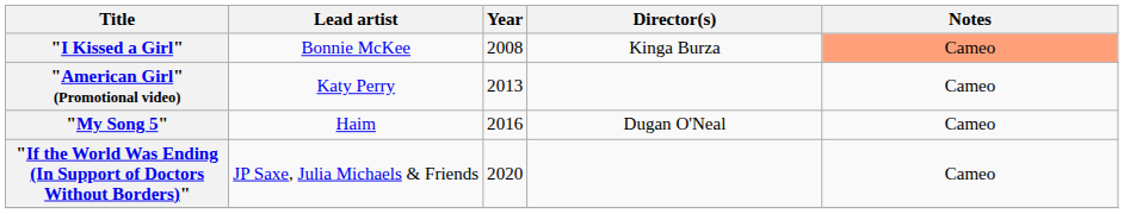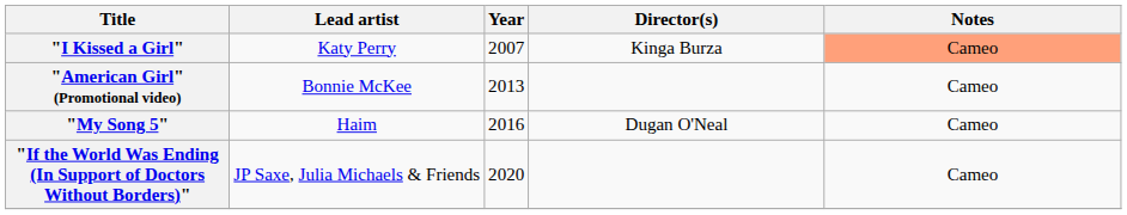"I Kissed a Girl" | Lead artist: Bonnie McKee -> Katy Perry
"I Kissed a Girl" | Year: 2008 -> 2007
"American Girl" (Promotional video) | Lead artist: Katy Perry -> Bonnie McKee
